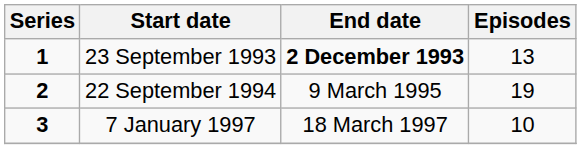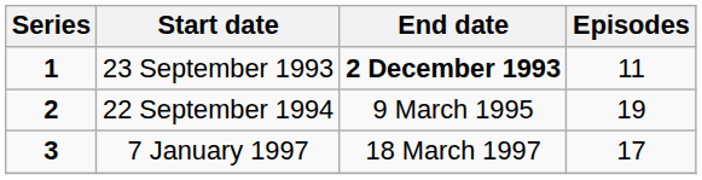23 September 1993 | Episodes: 13 -> 11
7 January 1997 | Episodes: 10 -> 17
